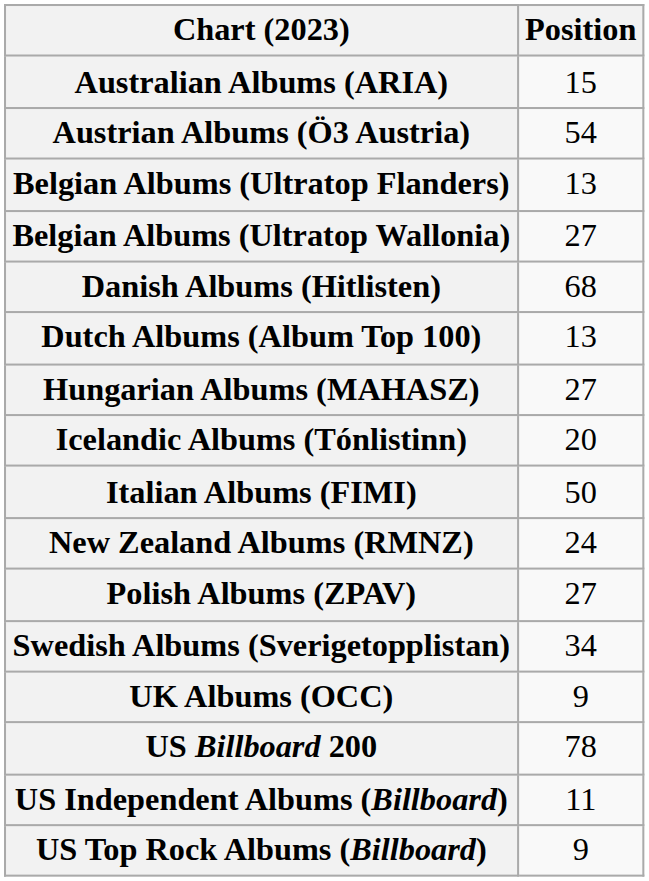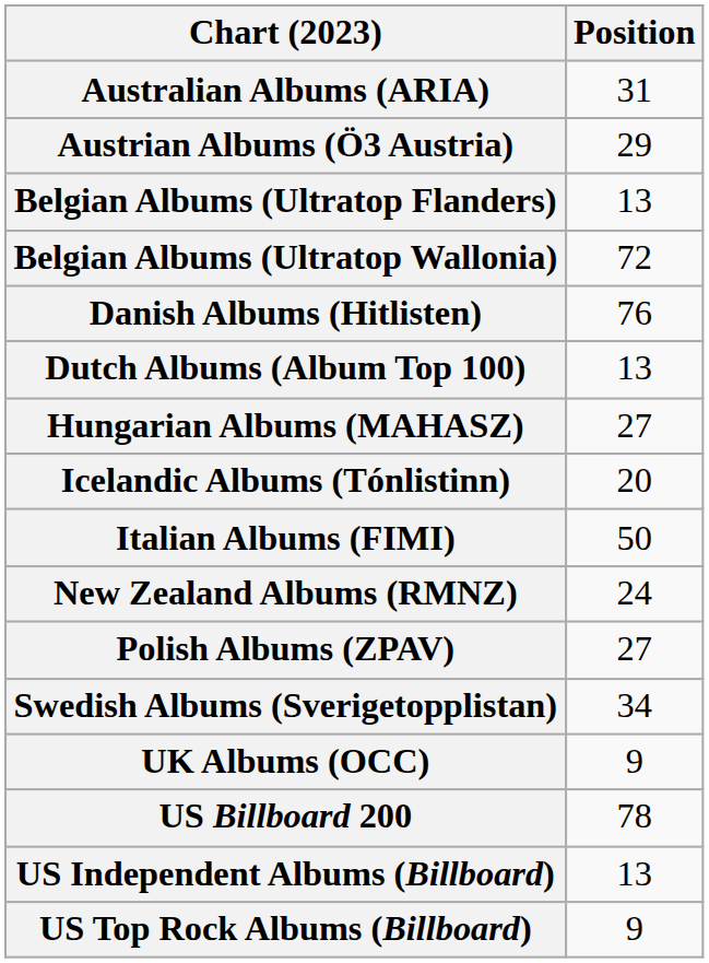Australian Albums (ARIA) | Position: 15 -> 31
Austrian Albums (Ö3 Austria) | Position: 54 -> 29
Belgian Albums (Ultratop Wallonia) | Position: 27 -> 72
Danish Albums (Hitlisten) | Position: 68 -> 76
US Independent Albums (Billboard) | Position: 11 -> 13
